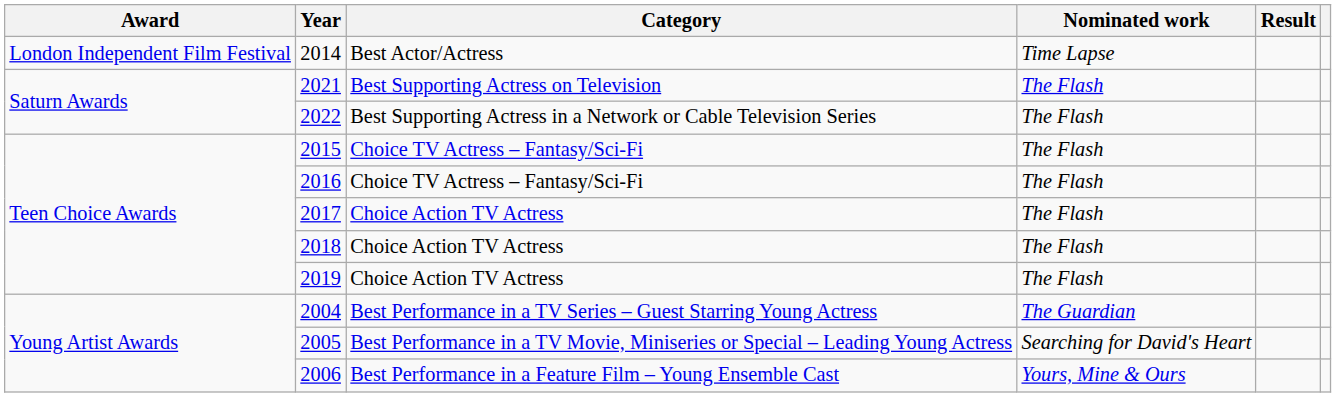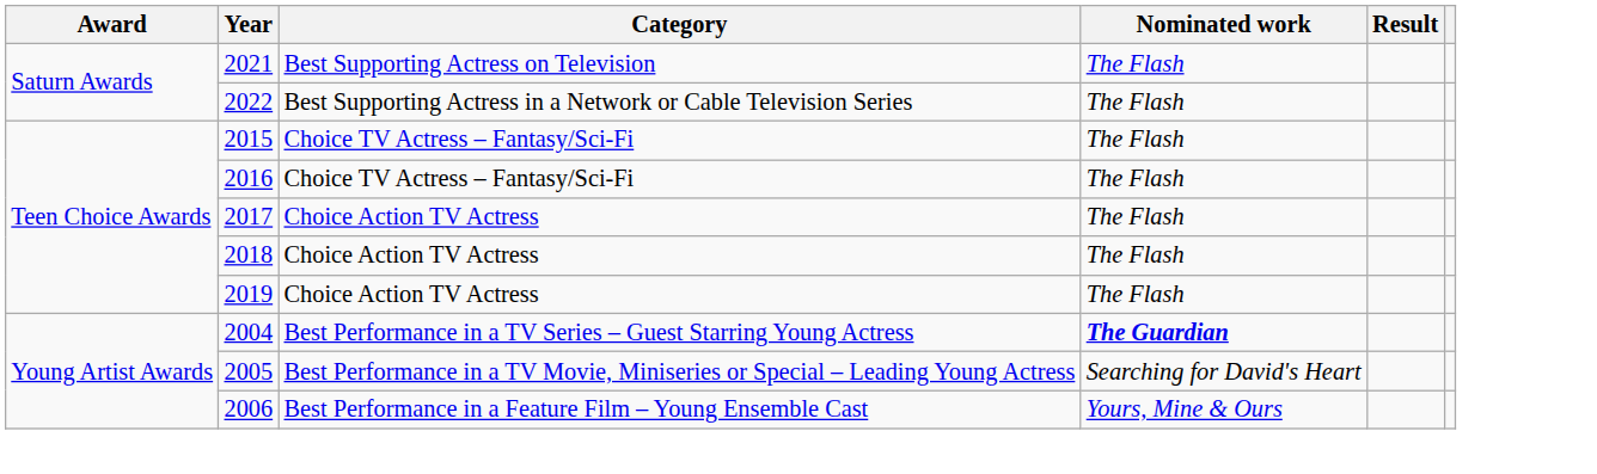- row: London Independent Film Festival | 2014 | Best Actor/Actress | Time Lapse
2004 | Nominated work: normal -> bold
